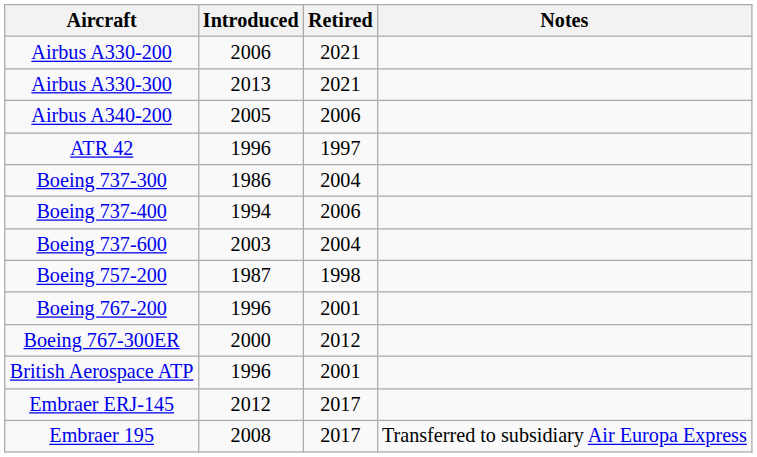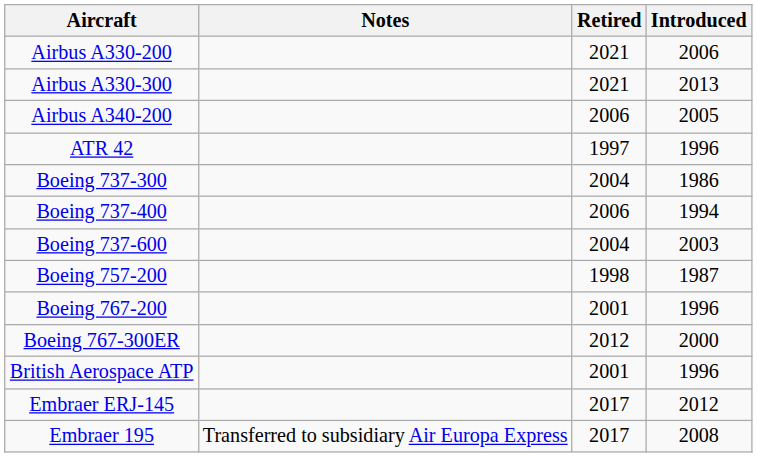columns swapped: Introduced <-> Notes
